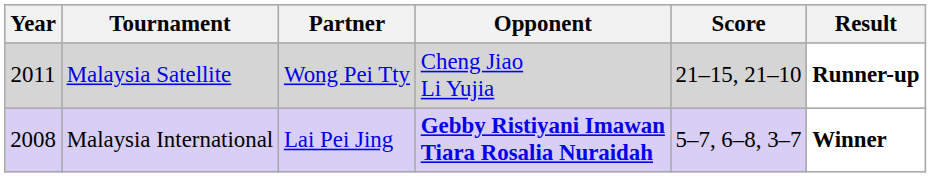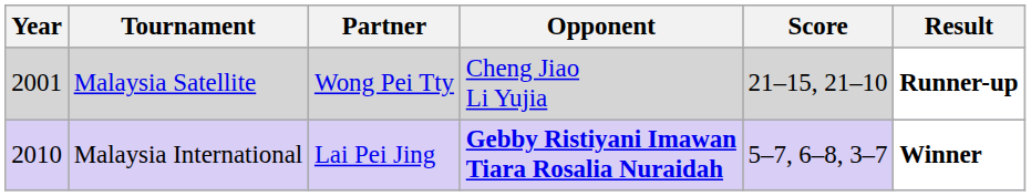Malaysia Satellite | Year: 2011 -> 2001
Malaysia International | Year: 2008 -> 2010
